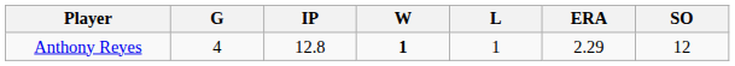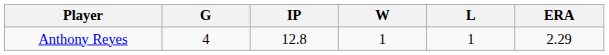- column: SO | 12
Anthony Reyes | W: bold -> normal
